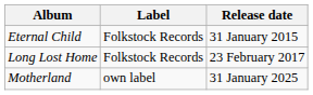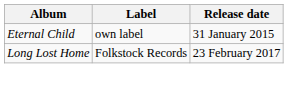Eternal Child | Label: Folkstock Records -> own label
- row: Motherland | own label | 31 January 2025
